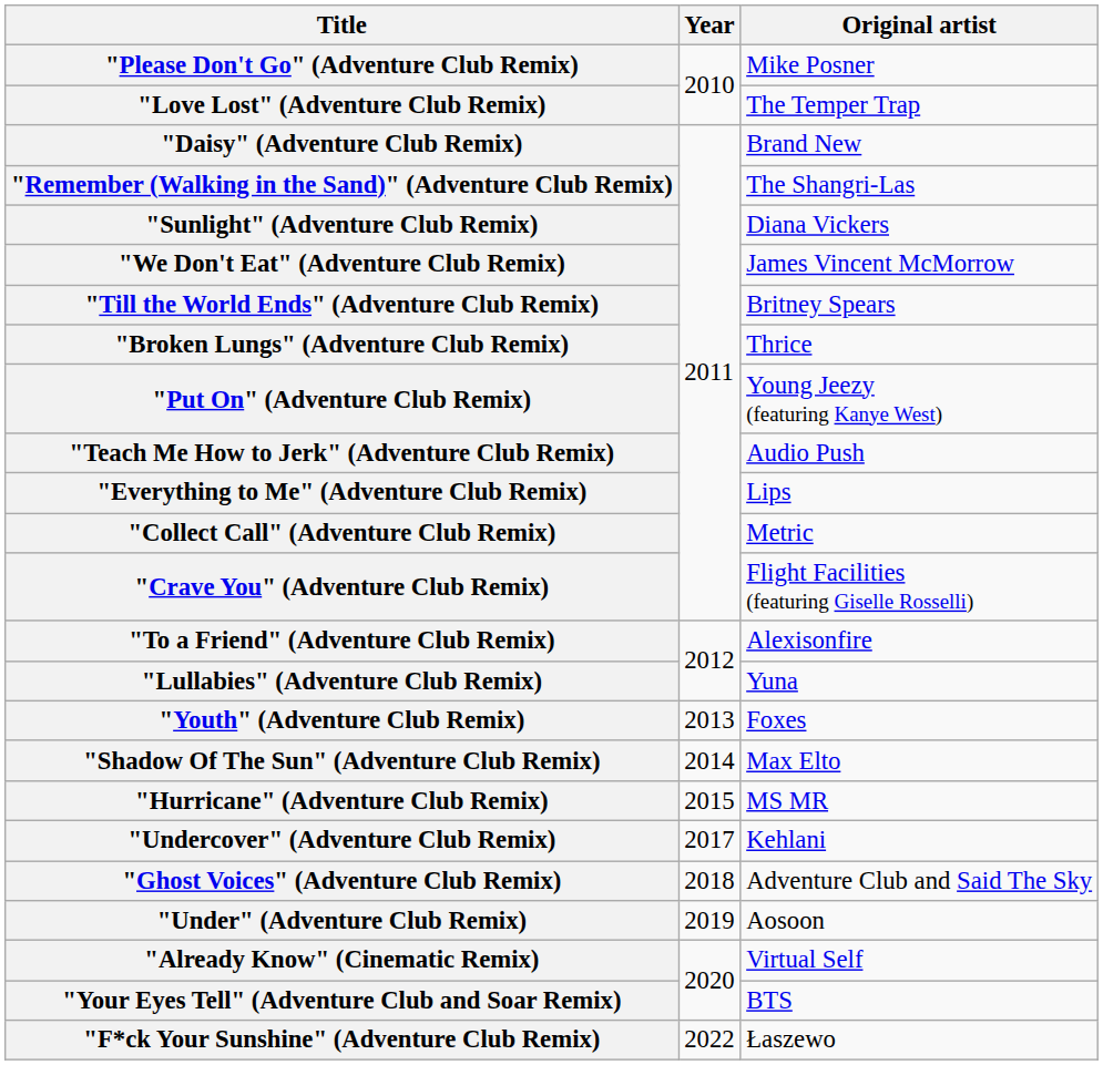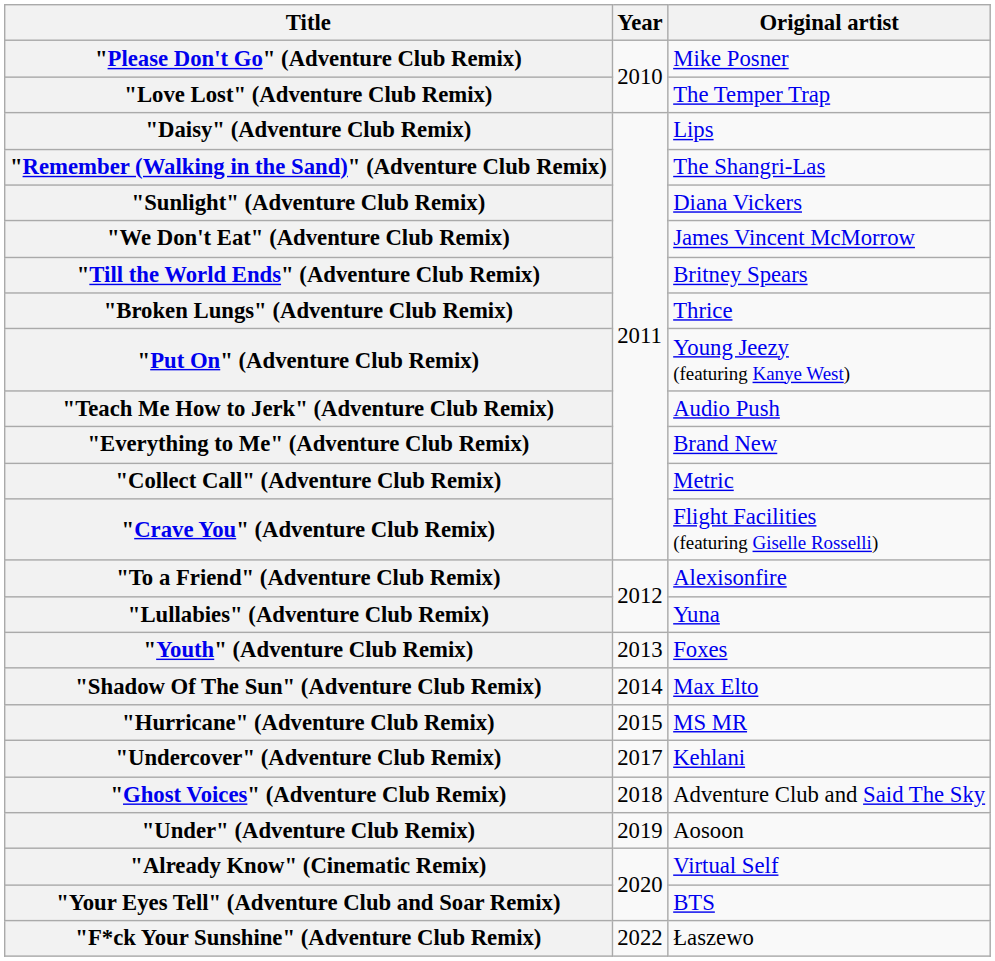"Daisy" (Adventure Club Remix) | Original artist: Brand New -> Lips
"Everything to Me" (Adventure Club Remix) | Original artist: Lips -> Brand New
